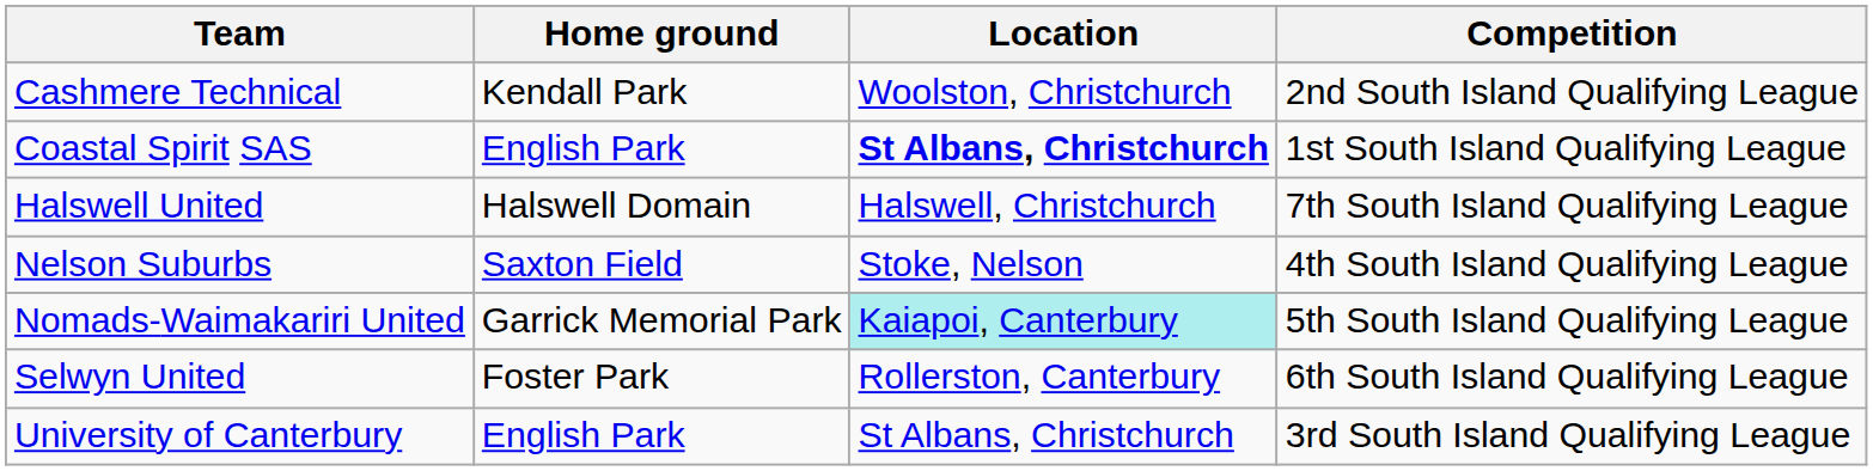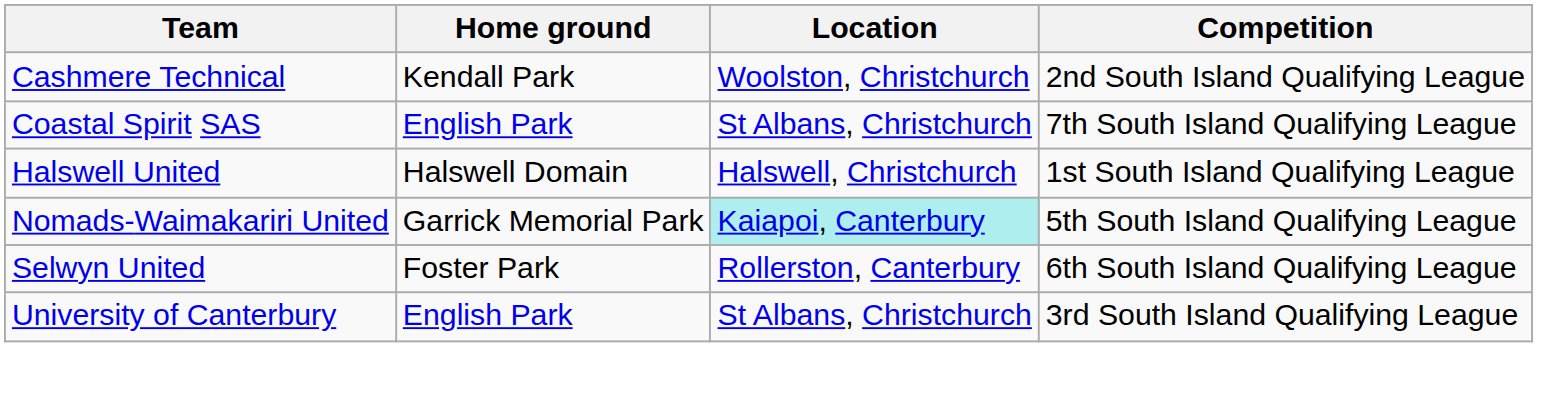Coastal Spirit SAS | Location: bold -> normal
Coastal Spirit SAS | Competition: 1st South Island Qualifying League -> 7th South Island Qualifying League
Halswell United | Competition: 7th South Island Qualifying League -> 1st South Island Qualifying League
- row: Nelson Suburbs | Saxton Field | Stoke, Nelson | 4th South Island Qualifying League
